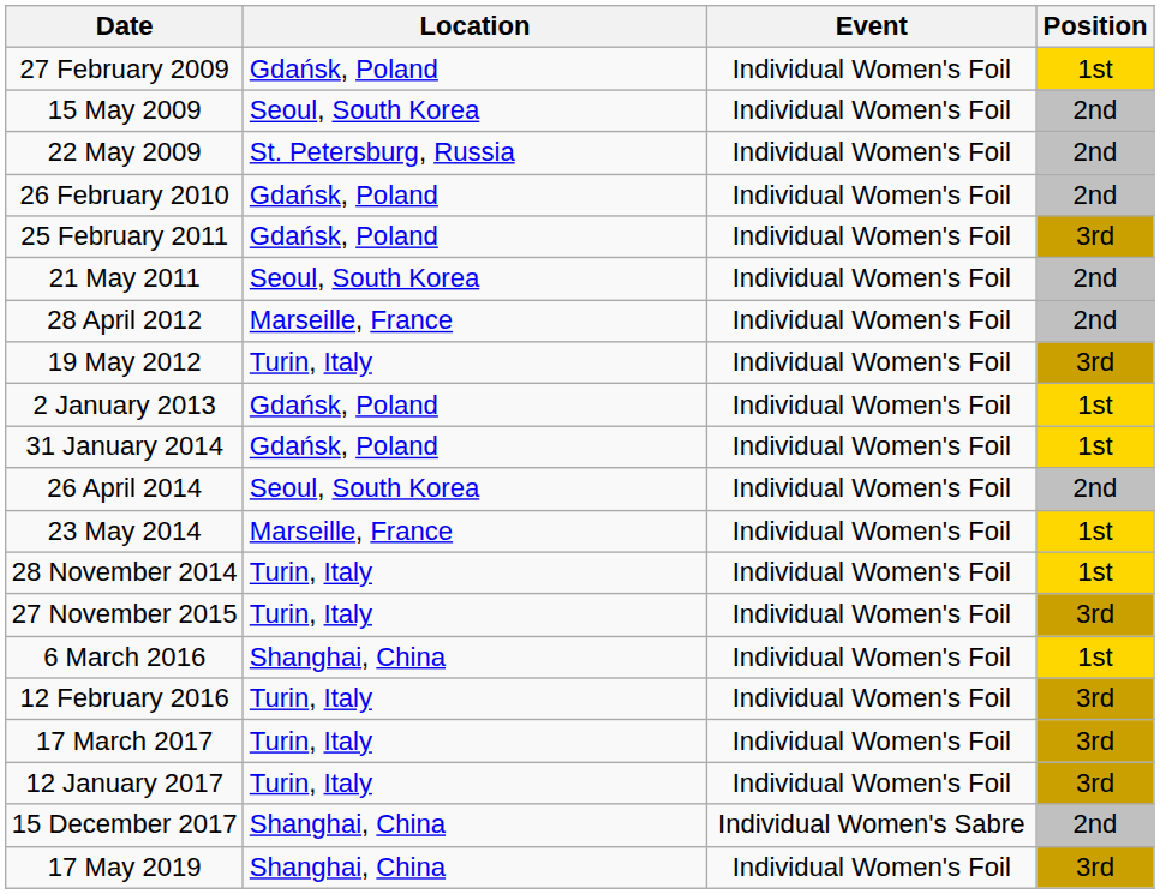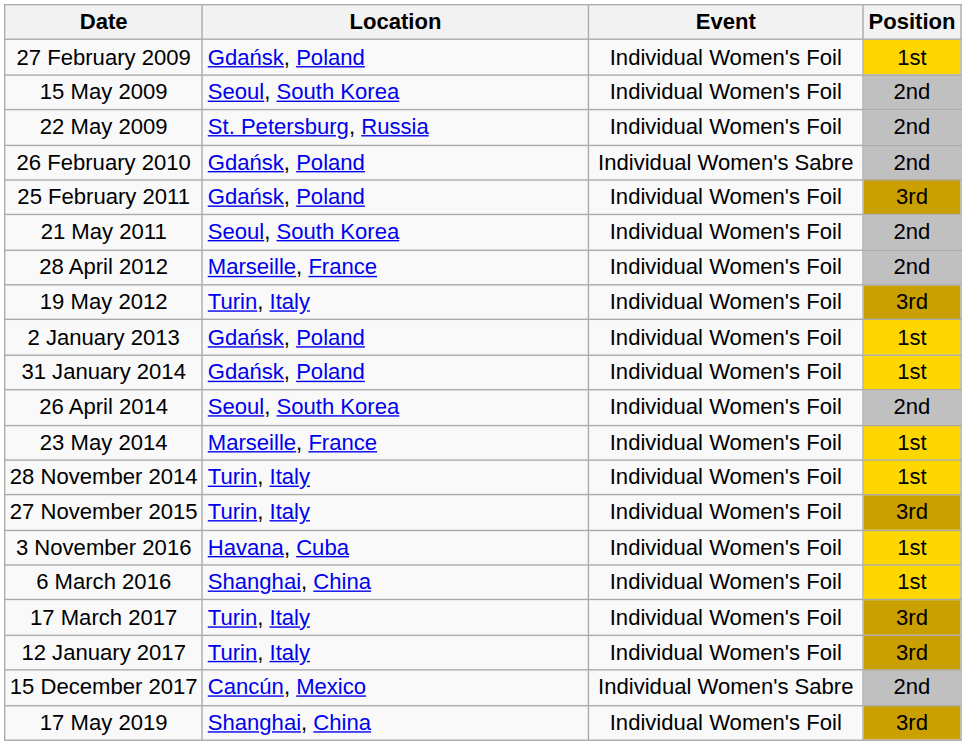26 February 2010 | Event: Individual Women's Foil -> Individual Women's Sabre
+ row: 3 November 2016 | Havana, Cuba | Individual Women's Foil | 1st
- row: 12 February 2016 | Turin, Italy | Individual Women's Foil | 3rd
15 December 2017 | Location: Shanghai, China -> Cancún, Mexico
